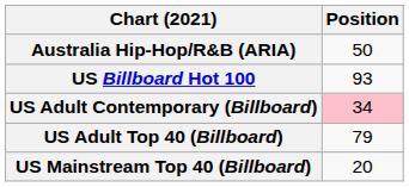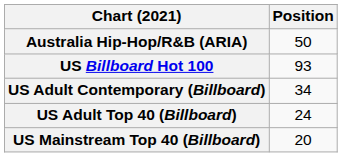US Adult Contemporary (Billboard) | Position: pink background -> no background
US Adult Top 40 (Billboard) | Position: 79 -> 24
